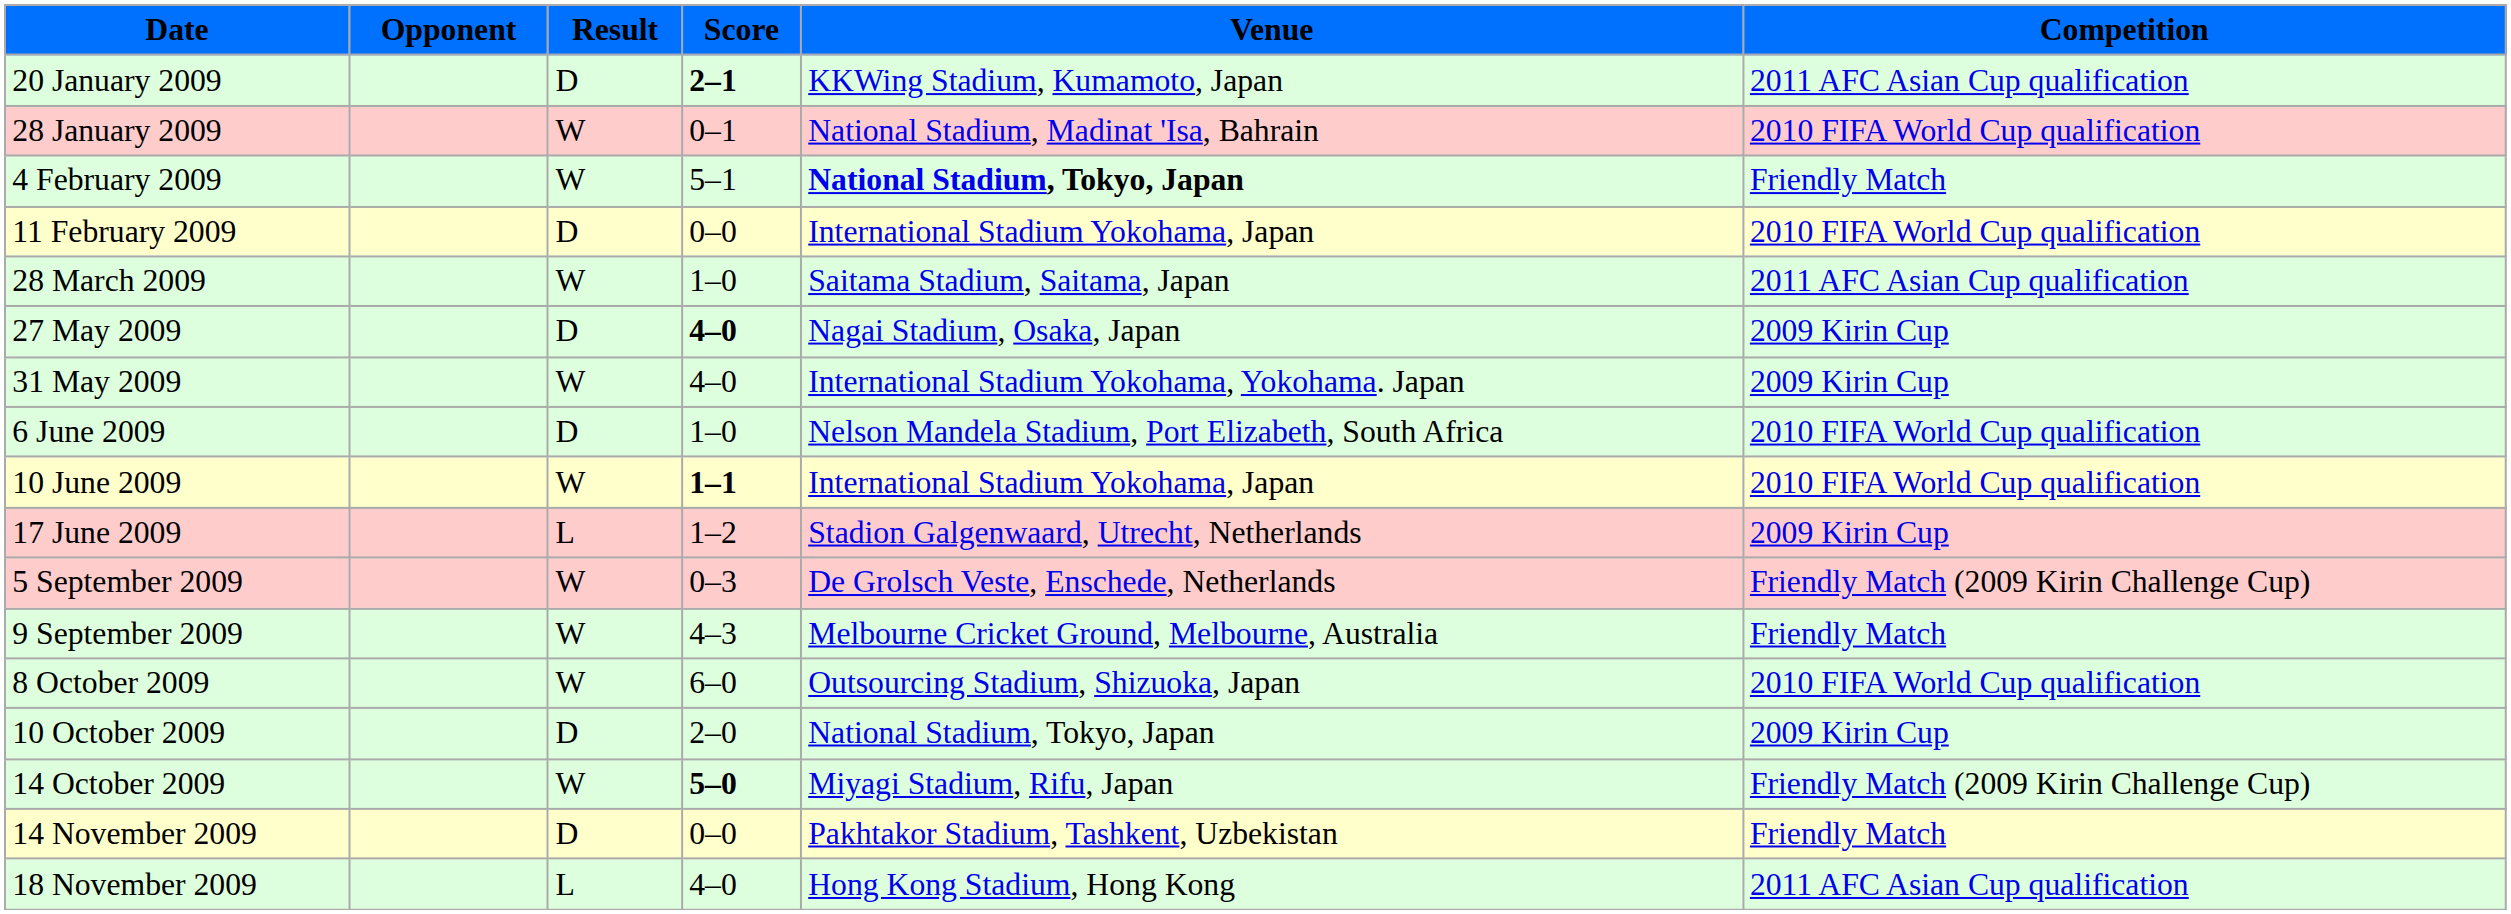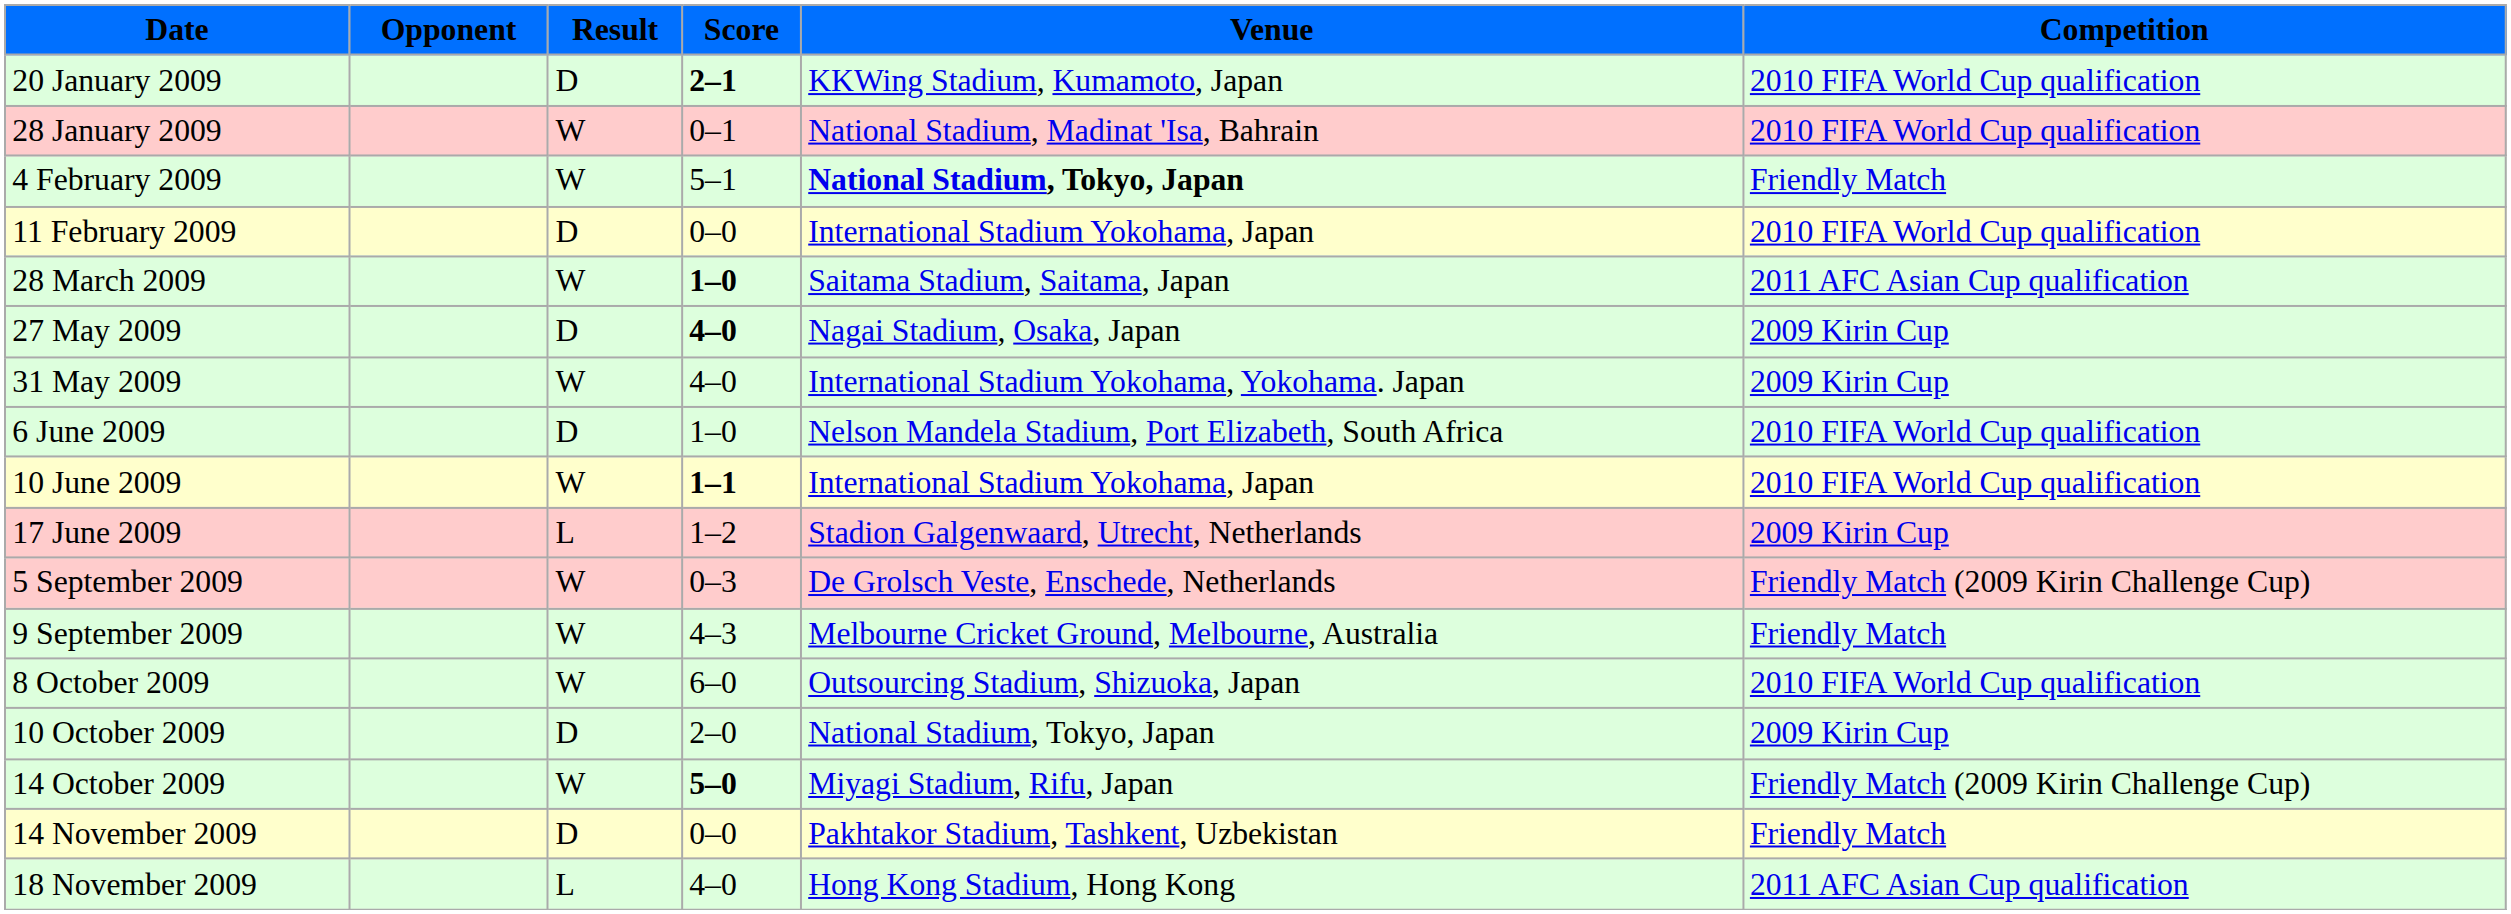20 January 2009 | Competition: 2011 AFC Asian Cup qualification -> 2010 FIFA World Cup qualification
28 March 2009 | Score: normal -> bold
